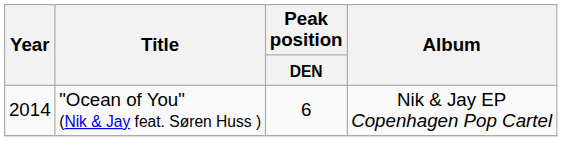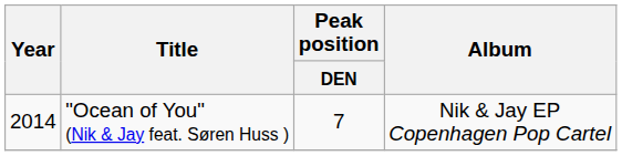"Ocean of You" (Nik & Jay feat. Søren Huss ) | Peak position / DEN: 6 -> 7
